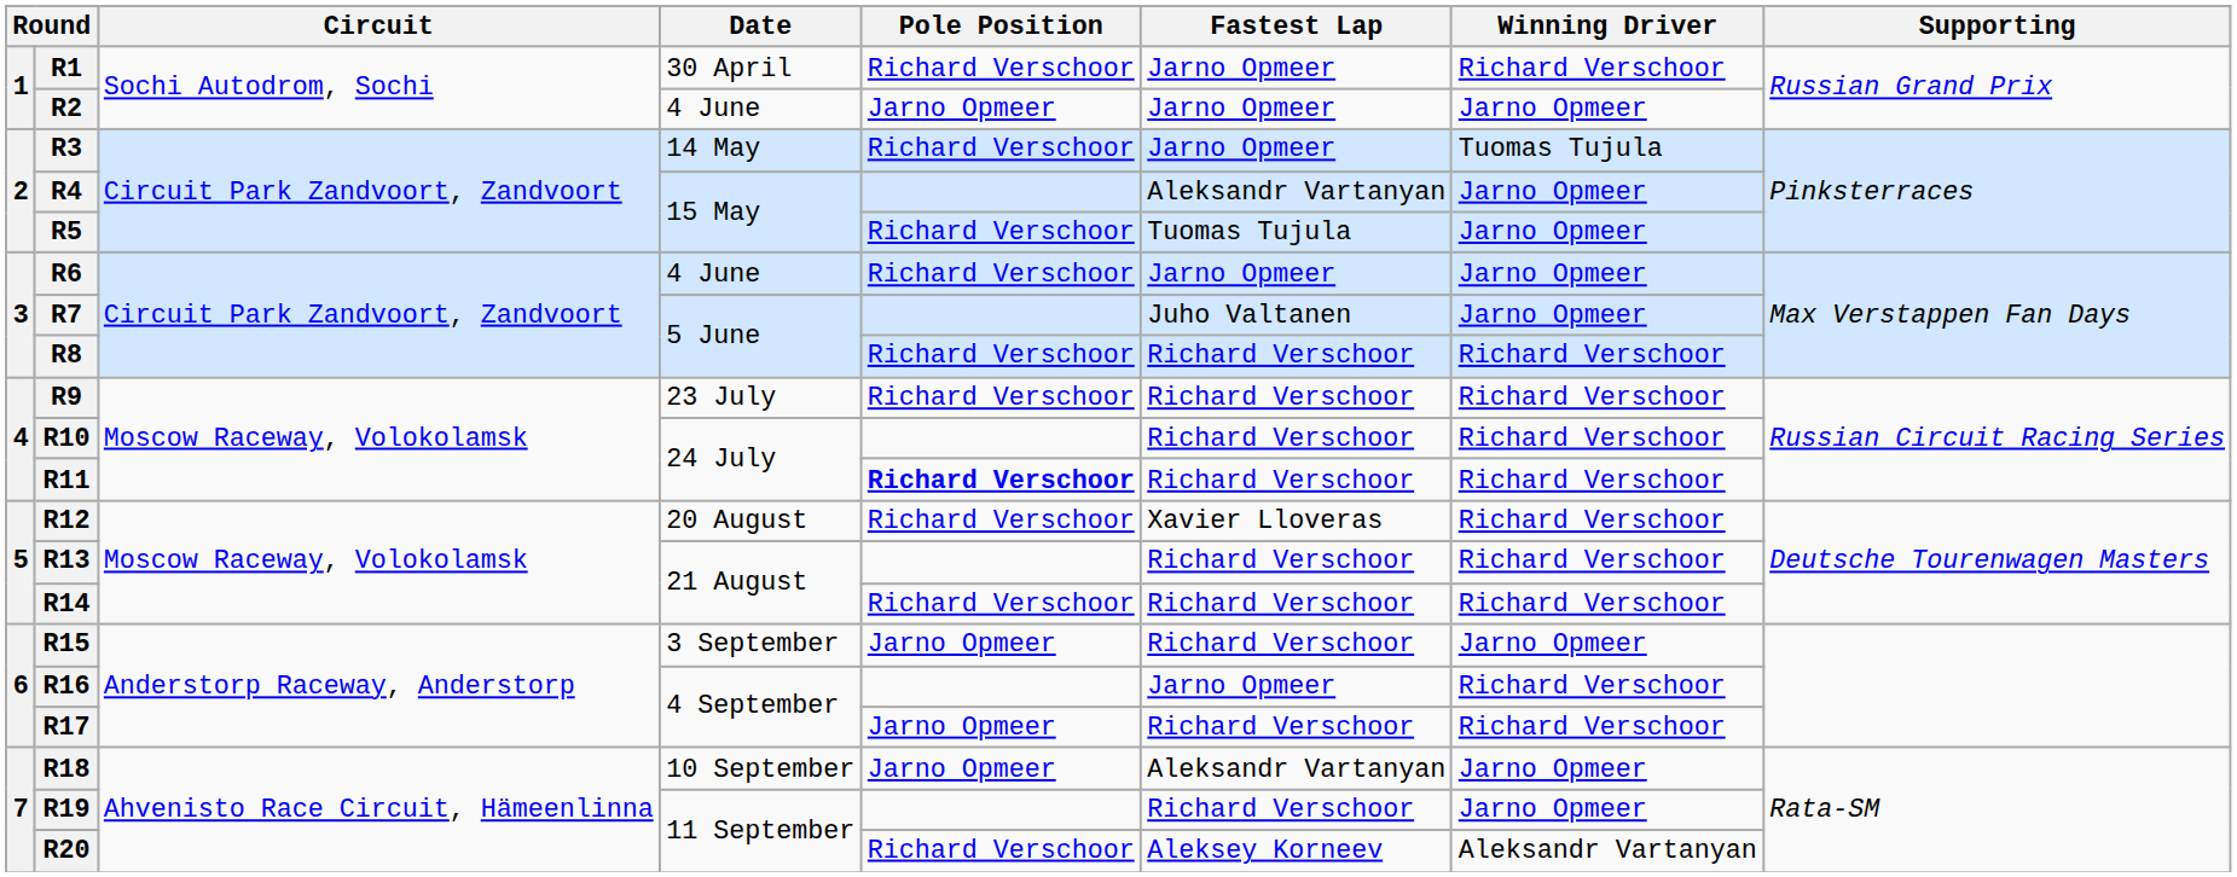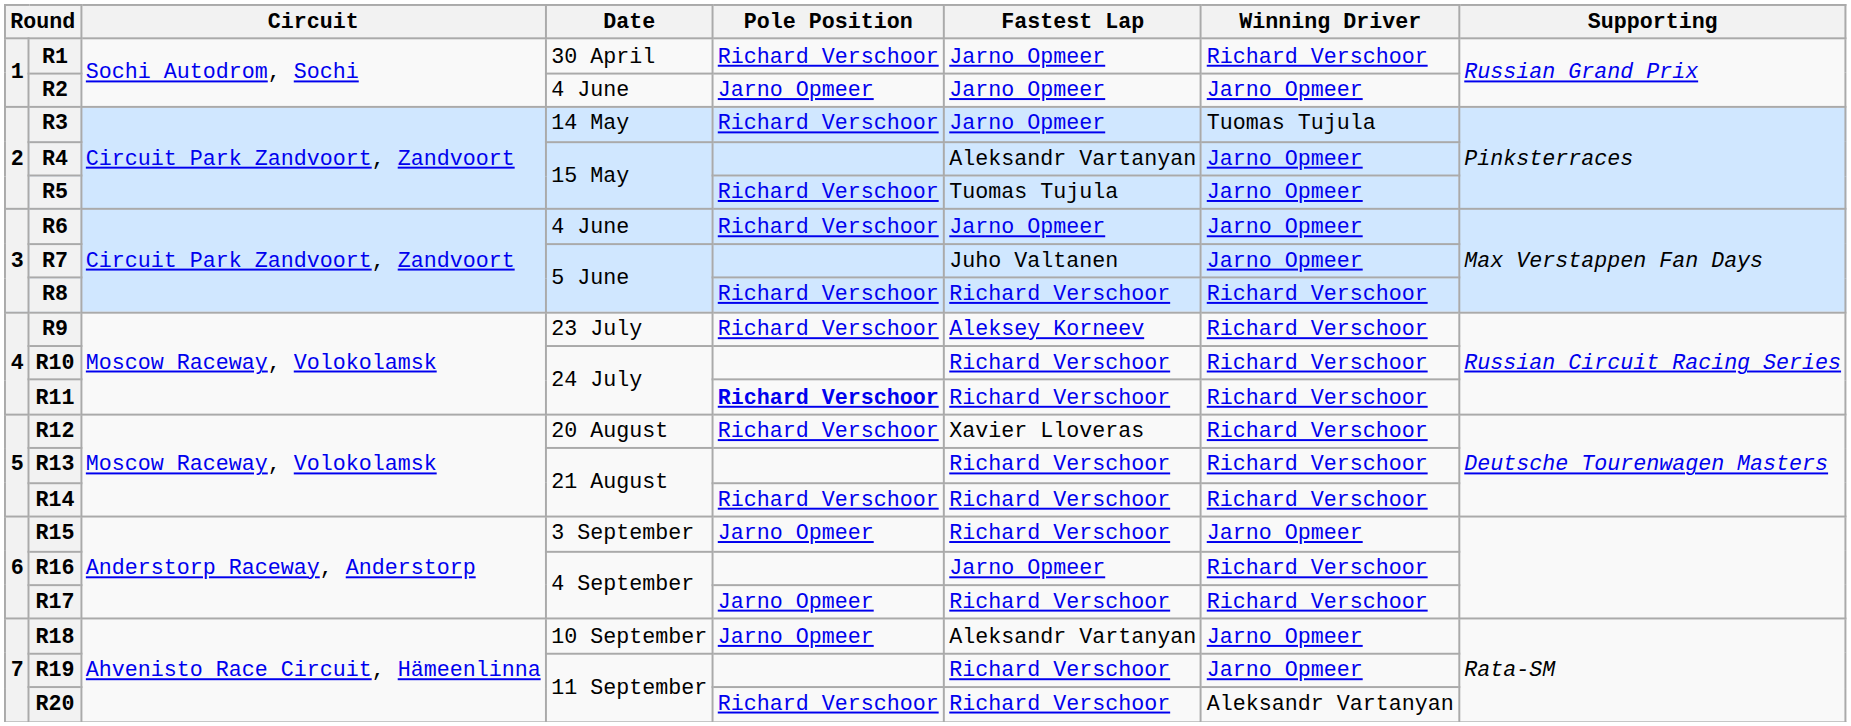R9 | Fastest Lap: Richard Verschoor -> Aleksey Korneev
R20 | Fastest Lap: Aleksey Korneev -> Richard Verschoor
